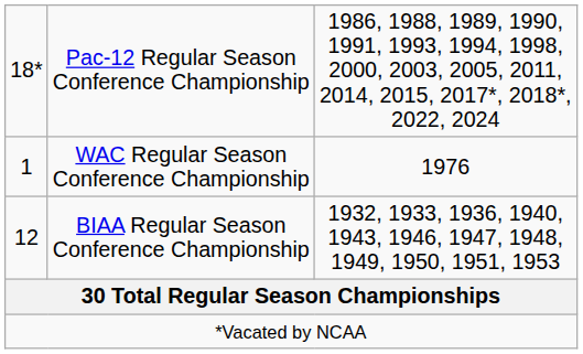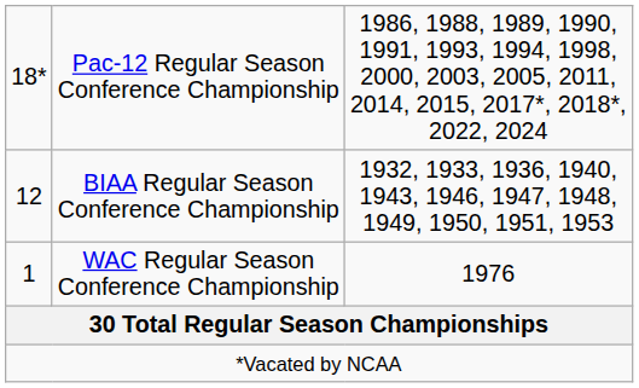rows swapped: BIAA Regular Season Conference Championship <-> WAC Regular Season Conference Championship
